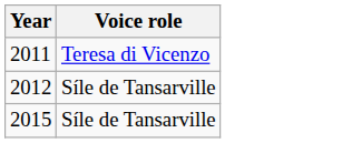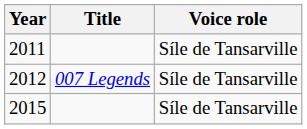+ column: Title | 007 Legends
2011 | Voice role: Teresa di Vicenzo -> Síle de Tansarville
